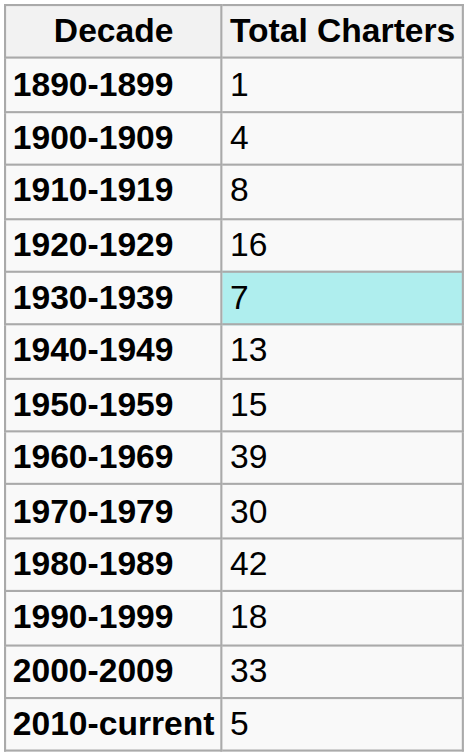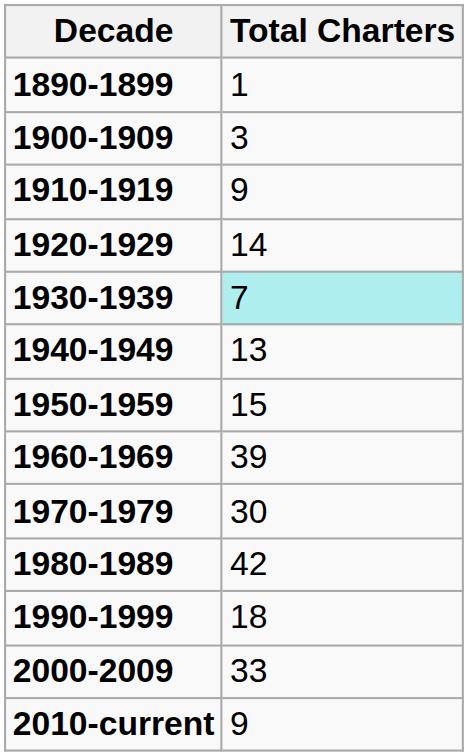1900-1909 | Total Charters: 4 -> 3
1910-1919 | Total Charters: 8 -> 9
1920-1929 | Total Charters: 16 -> 14
2010-current | Total Charters: 5 -> 9
